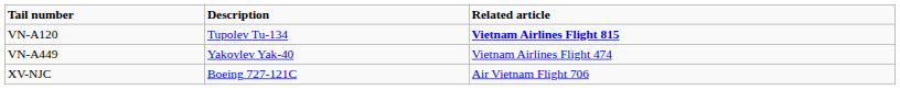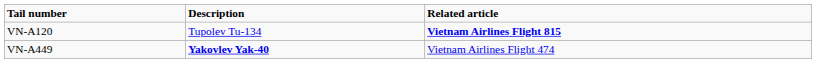VN-A449 | Description: normal -> bold
- row: XV-NJC | Boeing 727-121C | Air Vietnam Flight 706
